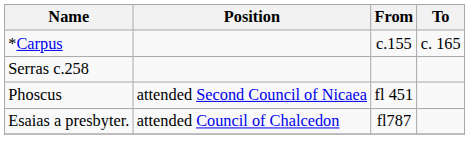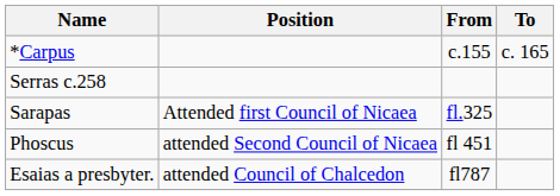+ row: Sarapas | Attended first Council of Nicaea | fl.325
